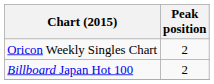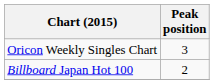Oricon Weekly Singles Chart | Peak position: 2 -> 3
